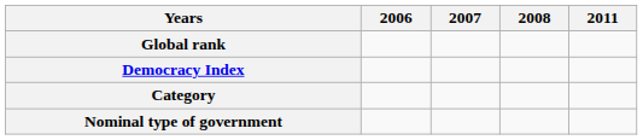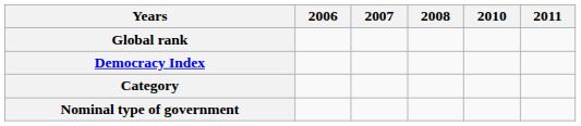+ column: 2010
